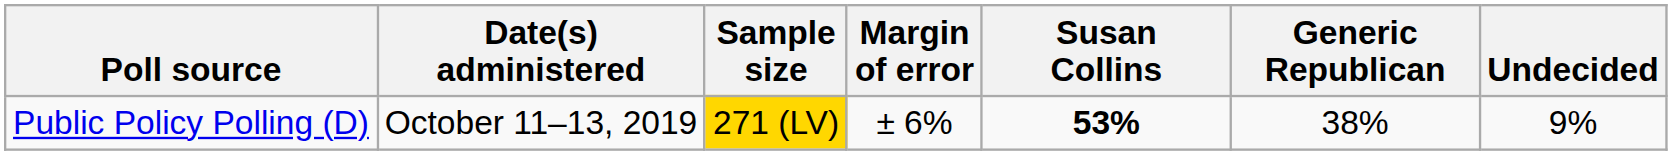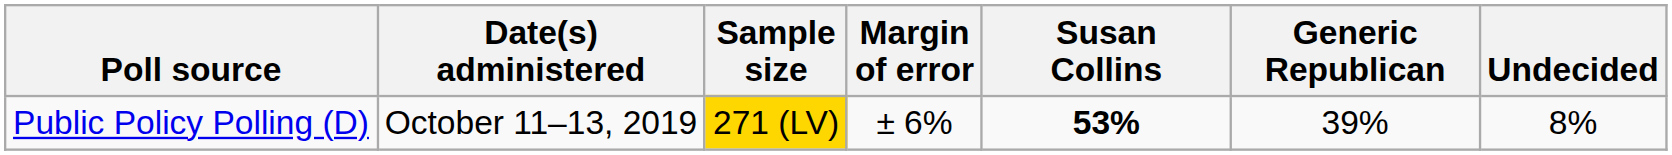Public Policy Polling (D) | Generic Republican: 38% -> 39%
Public Policy Polling (D) | Undecided: 9% -> 8%
